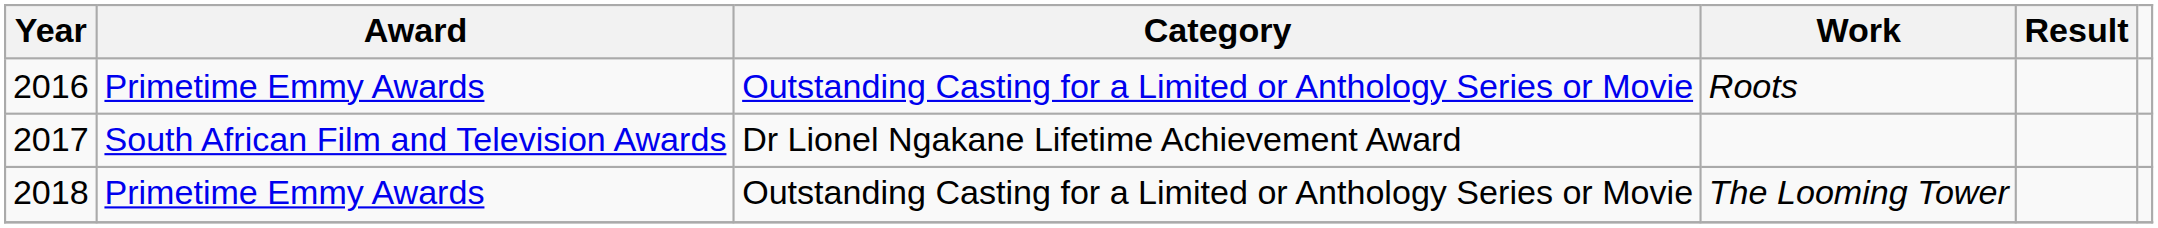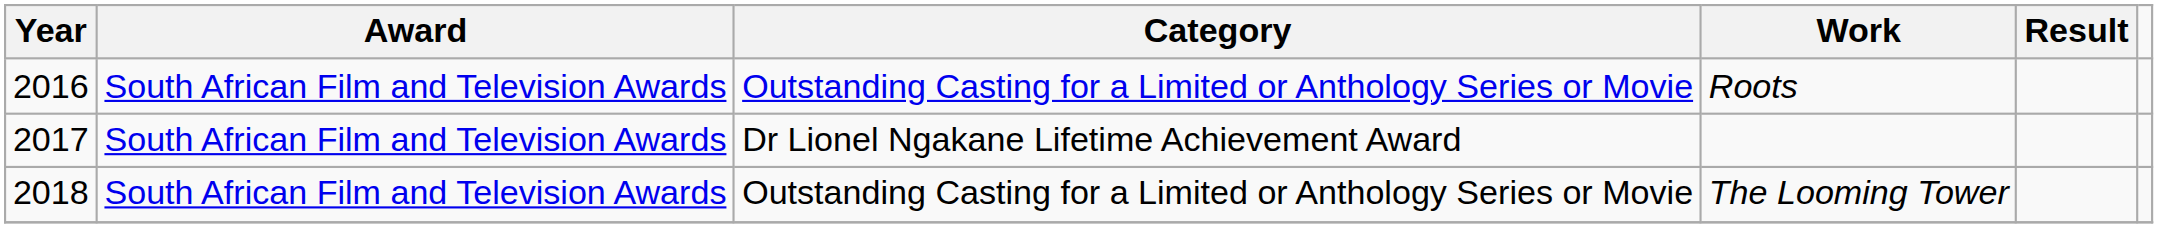Roots | Award: Primetime Emmy Awards -> South African Film and Television Awards
The Looming Tower | Award: Primetime Emmy Awards -> South African Film and Television Awards
